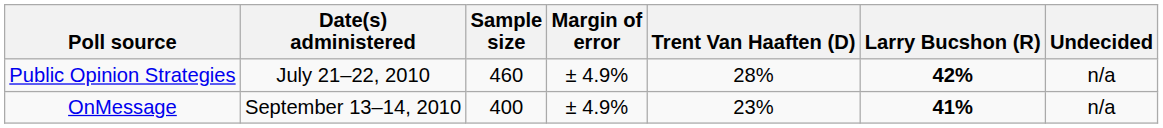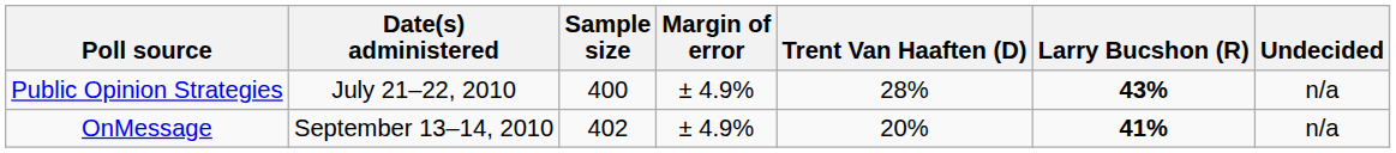Public Opinion Strategies | Sample size: 460 -> 400
Public Opinion Strategies | Larry Bucshon (R): 42% -> 43%
OnMessage | Sample size: 400 -> 402
OnMessage | Trent Van Haaften (D): 23% -> 20%
